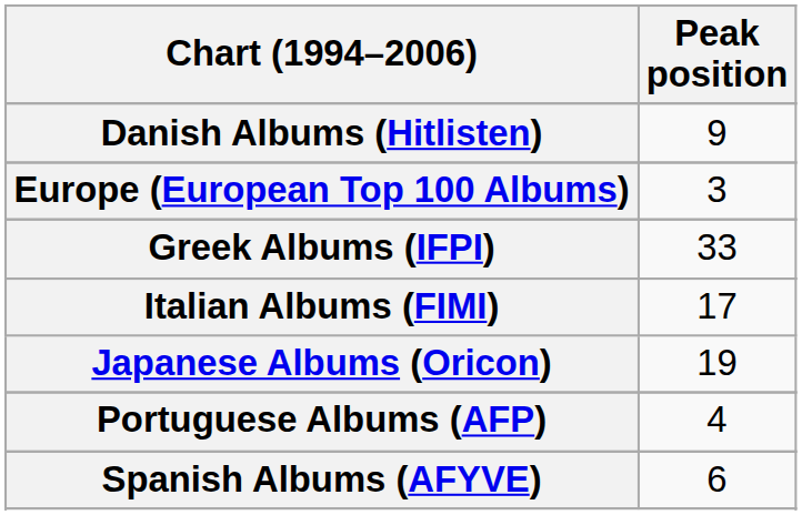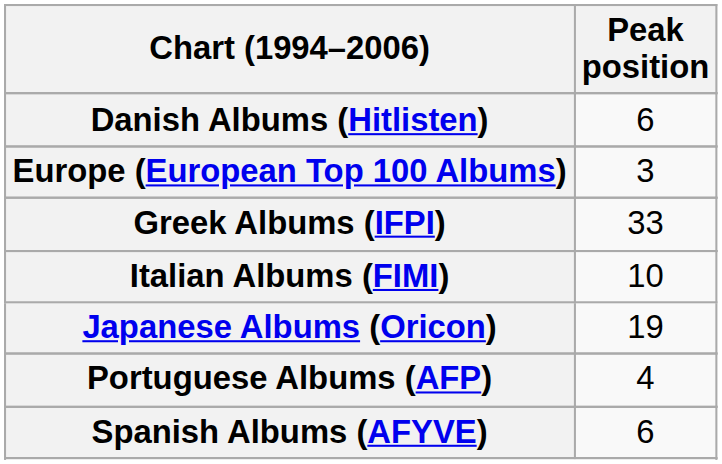Danish Albums (Hitlisten) | Peak position: 9 -> 6
Italian Albums (FIMI) | Peak position: 17 -> 10
